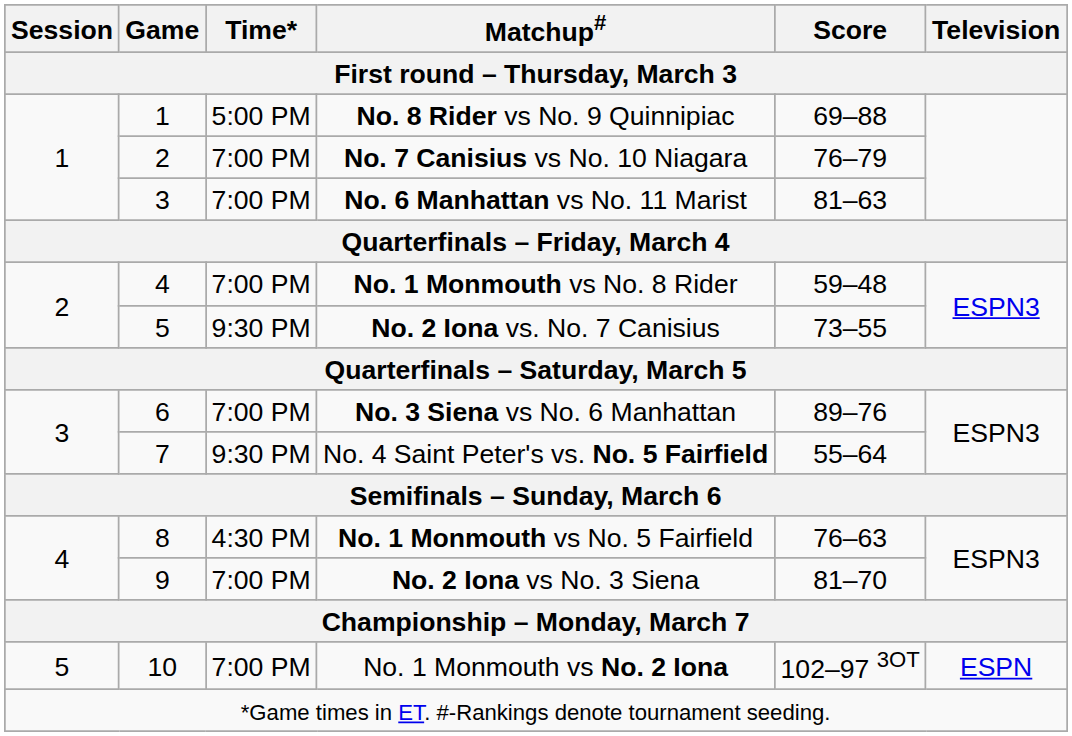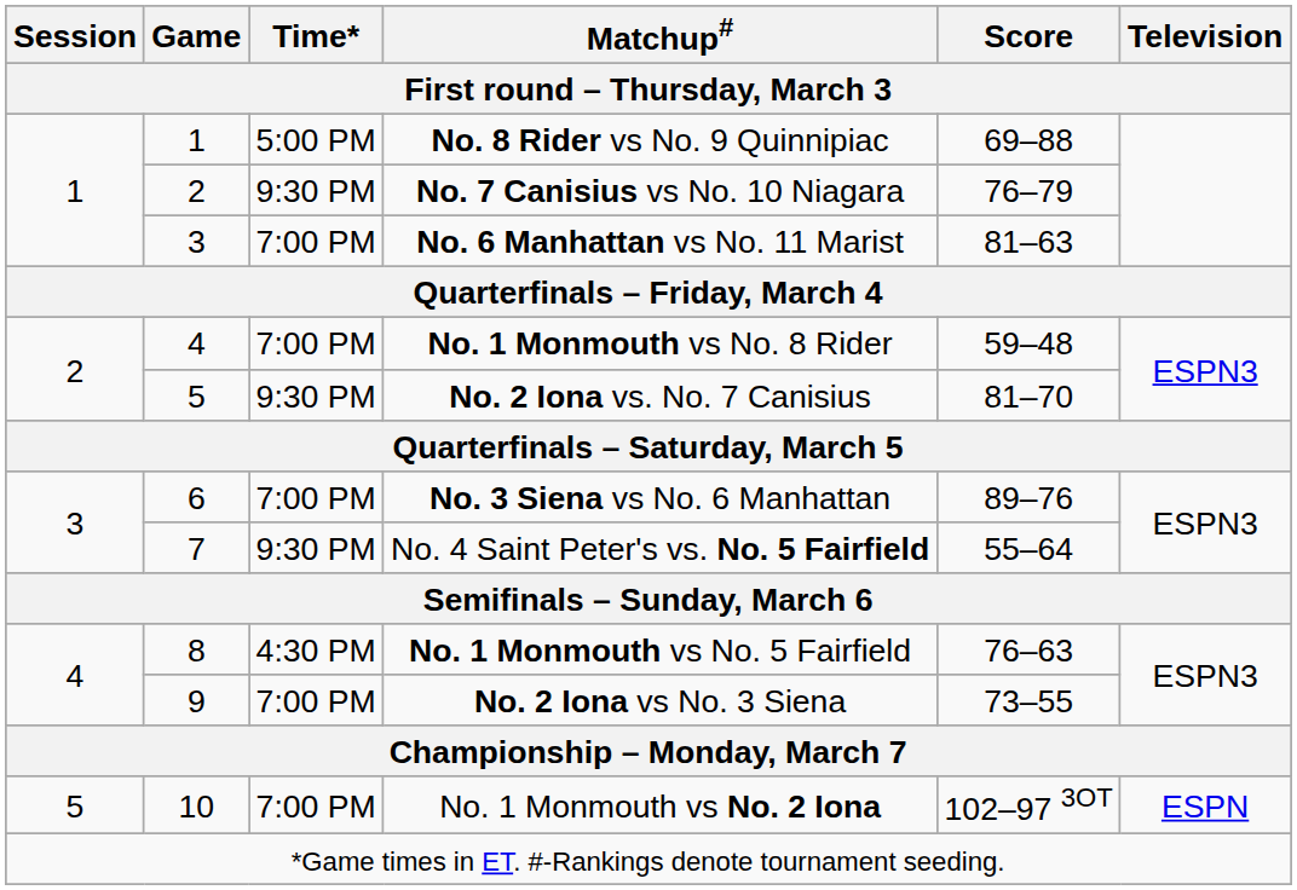No. 7 Canisius vs No. 10 Niagara | Time*: 7:00 PM -> 9:30 PM
No. 2 Iona vs. No. 7 Canisius | Score: 73–55 -> 81–70
No. 2 Iona vs No. 3 Siena | Score: 81–70 -> 73–55
